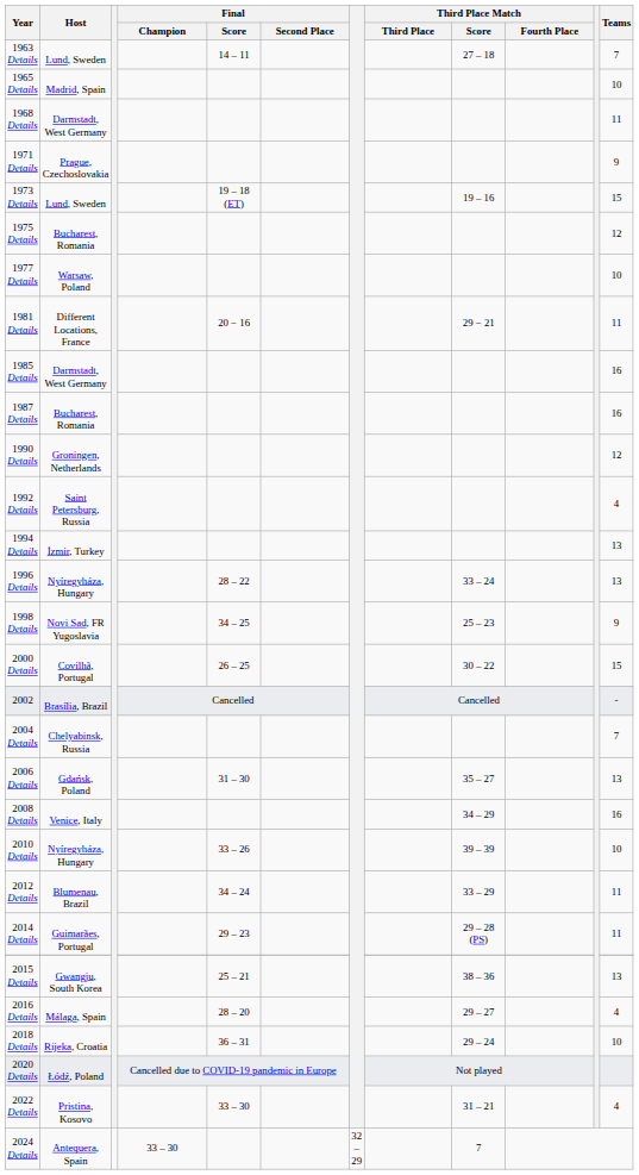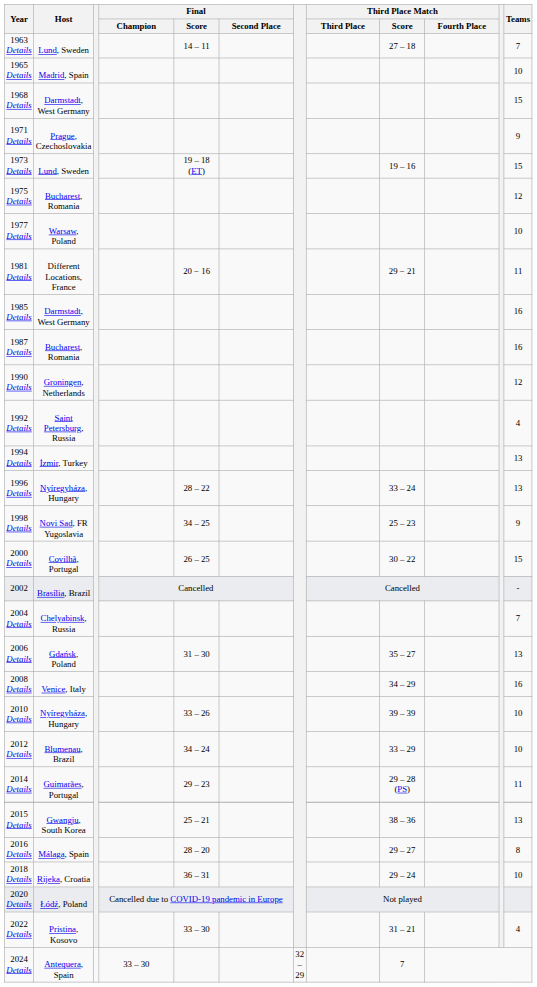1968 Details | Teams: 11 -> 15
2012 Details | Teams: 11 -> 10
2016 Details | Teams: 4 -> 8
